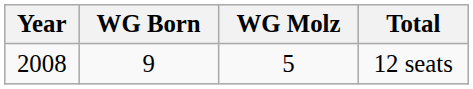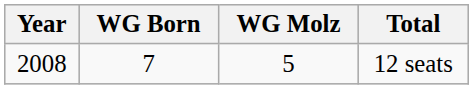12 seats | WG Born: 9 -> 7
